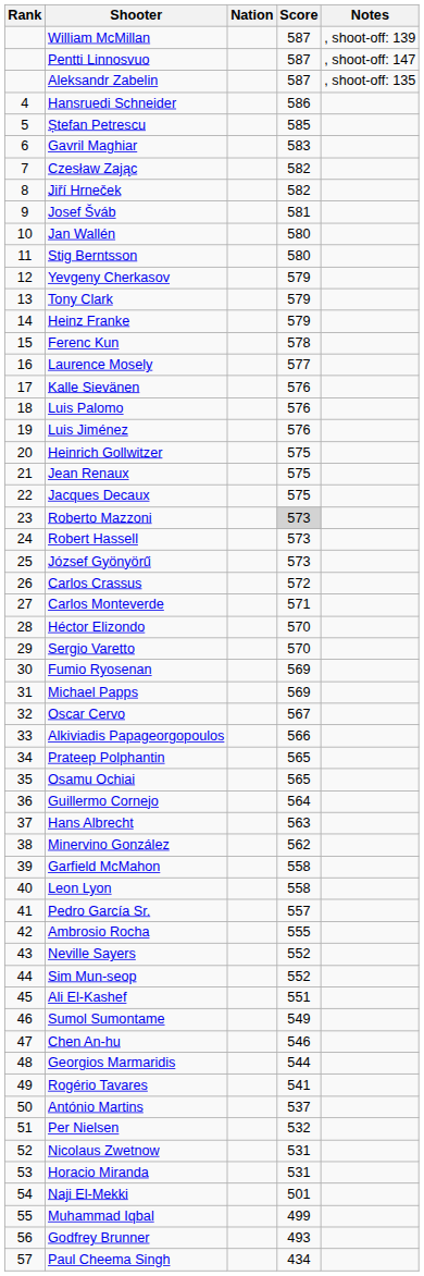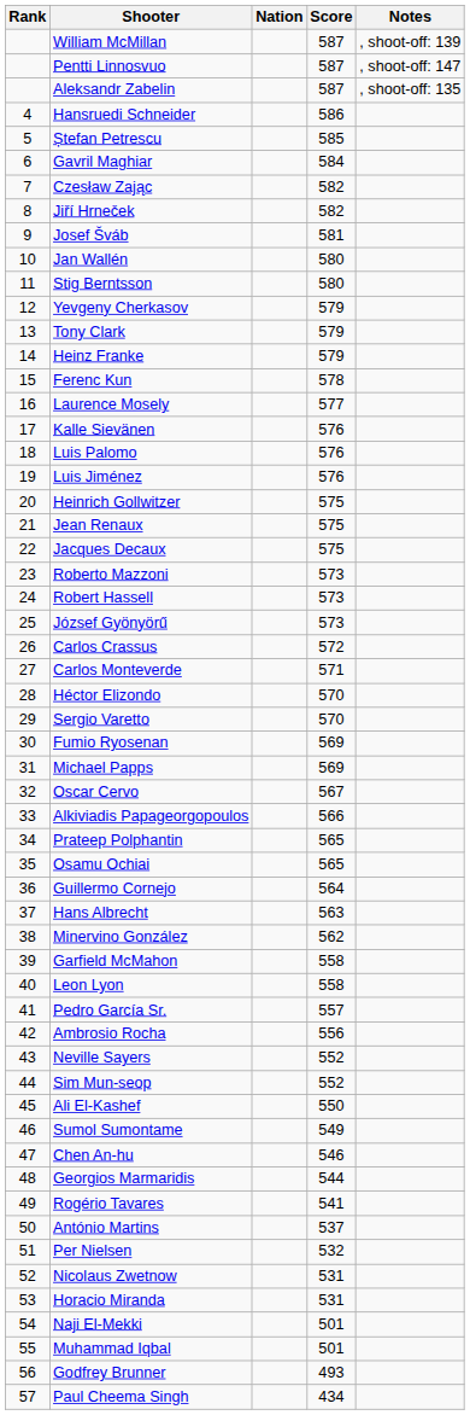Gavril Maghiar | Score: 583 -> 584
Roberto Mazzoni | Score: lightgrey background -> no background
Ambrosio Rocha | Score: 555 -> 556
Ali El-Kashef | Score: 551 -> 550
Muhammad Iqbal | Score: 499 -> 501
